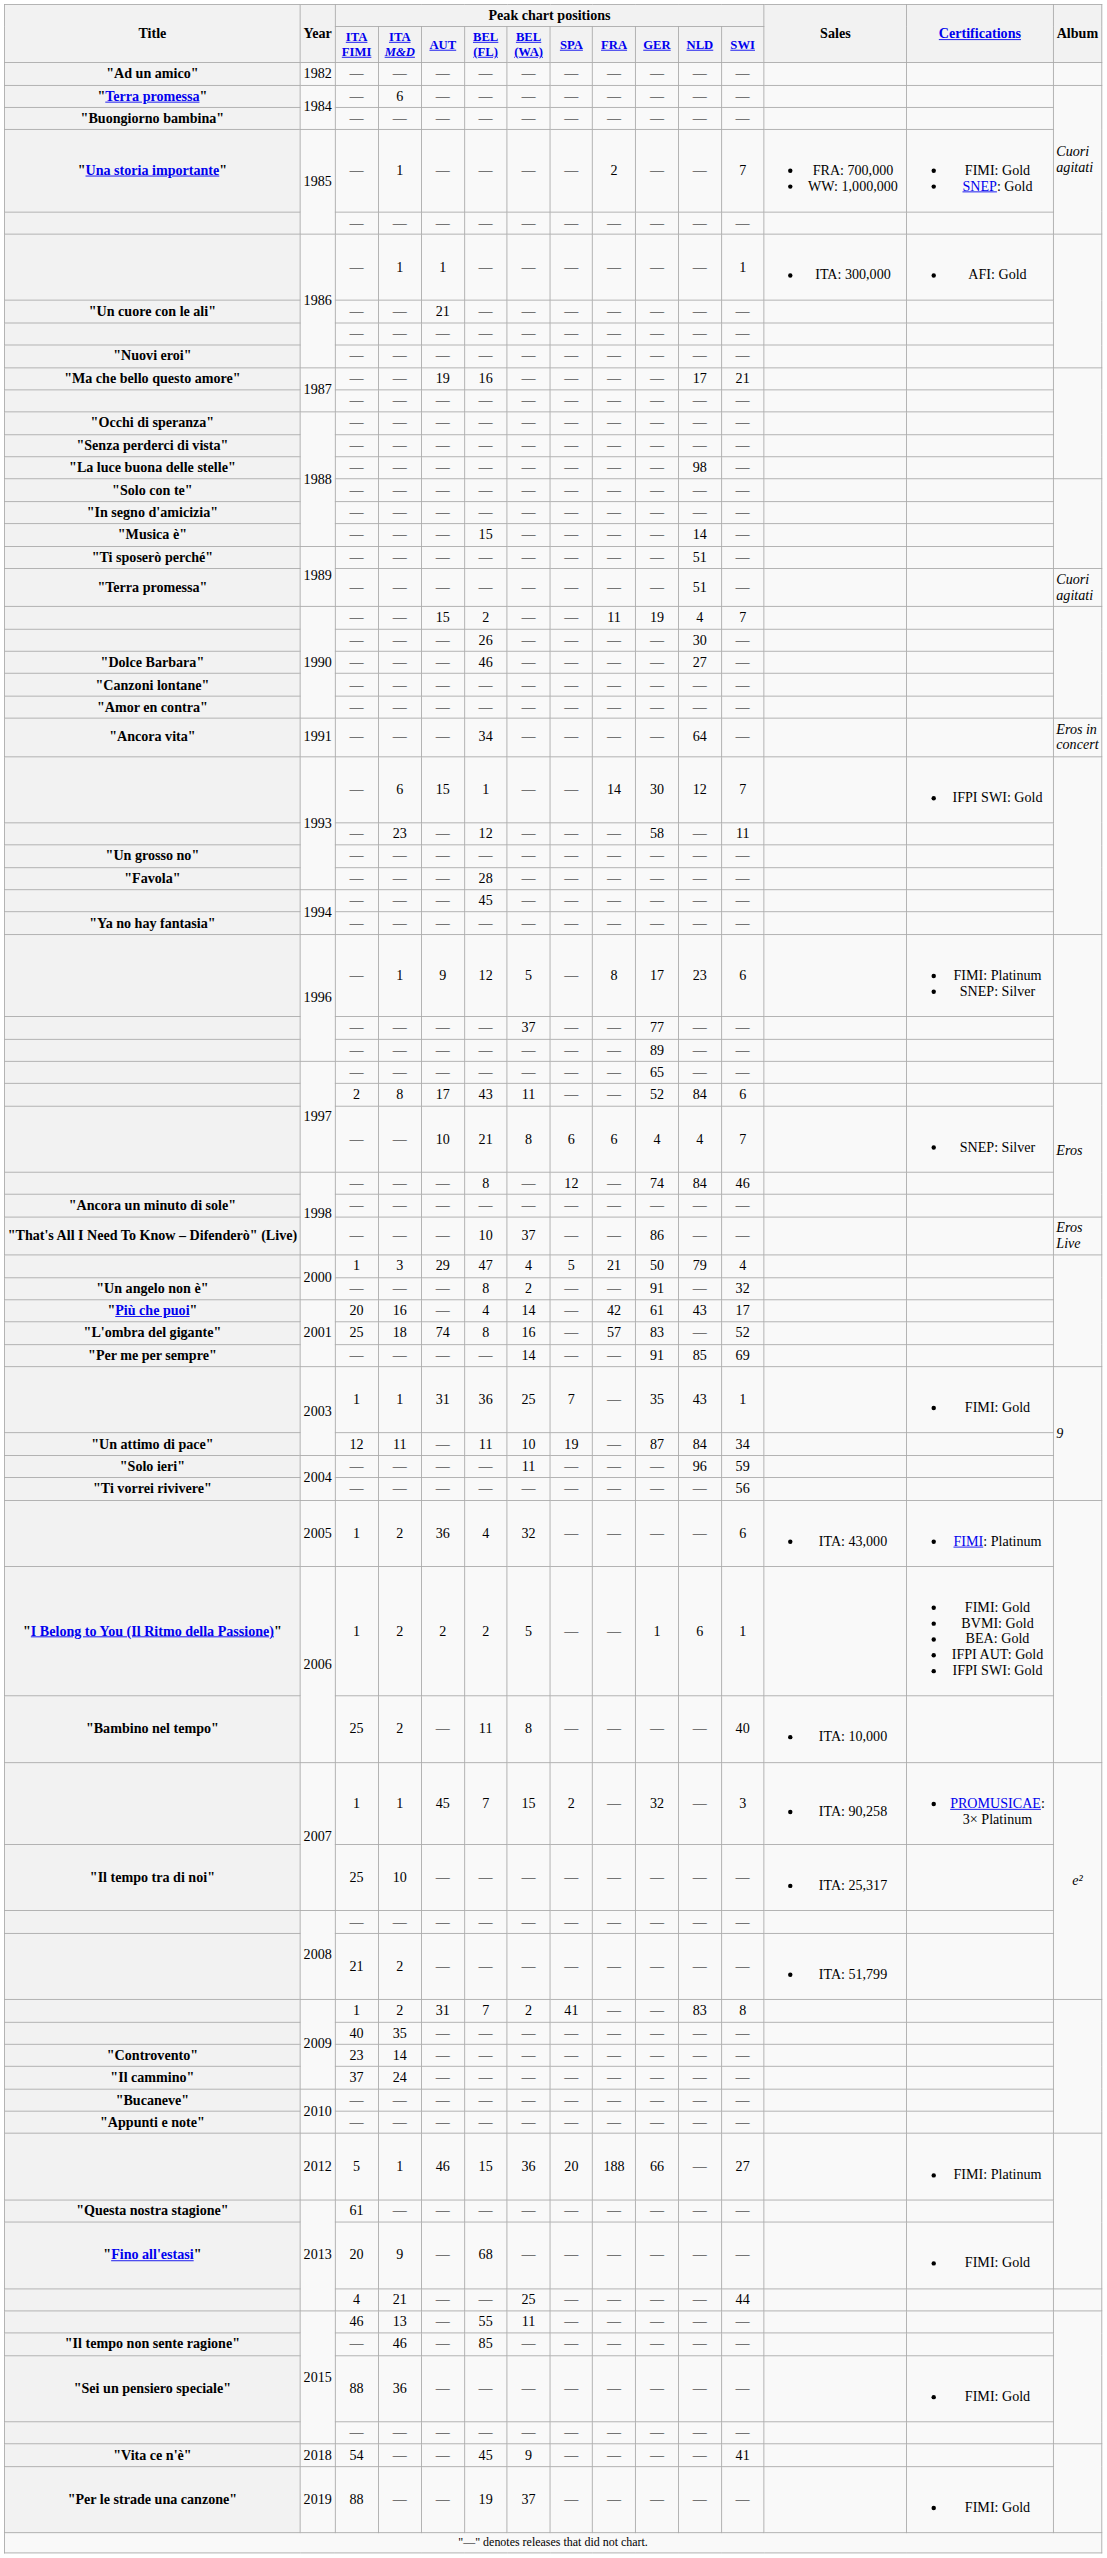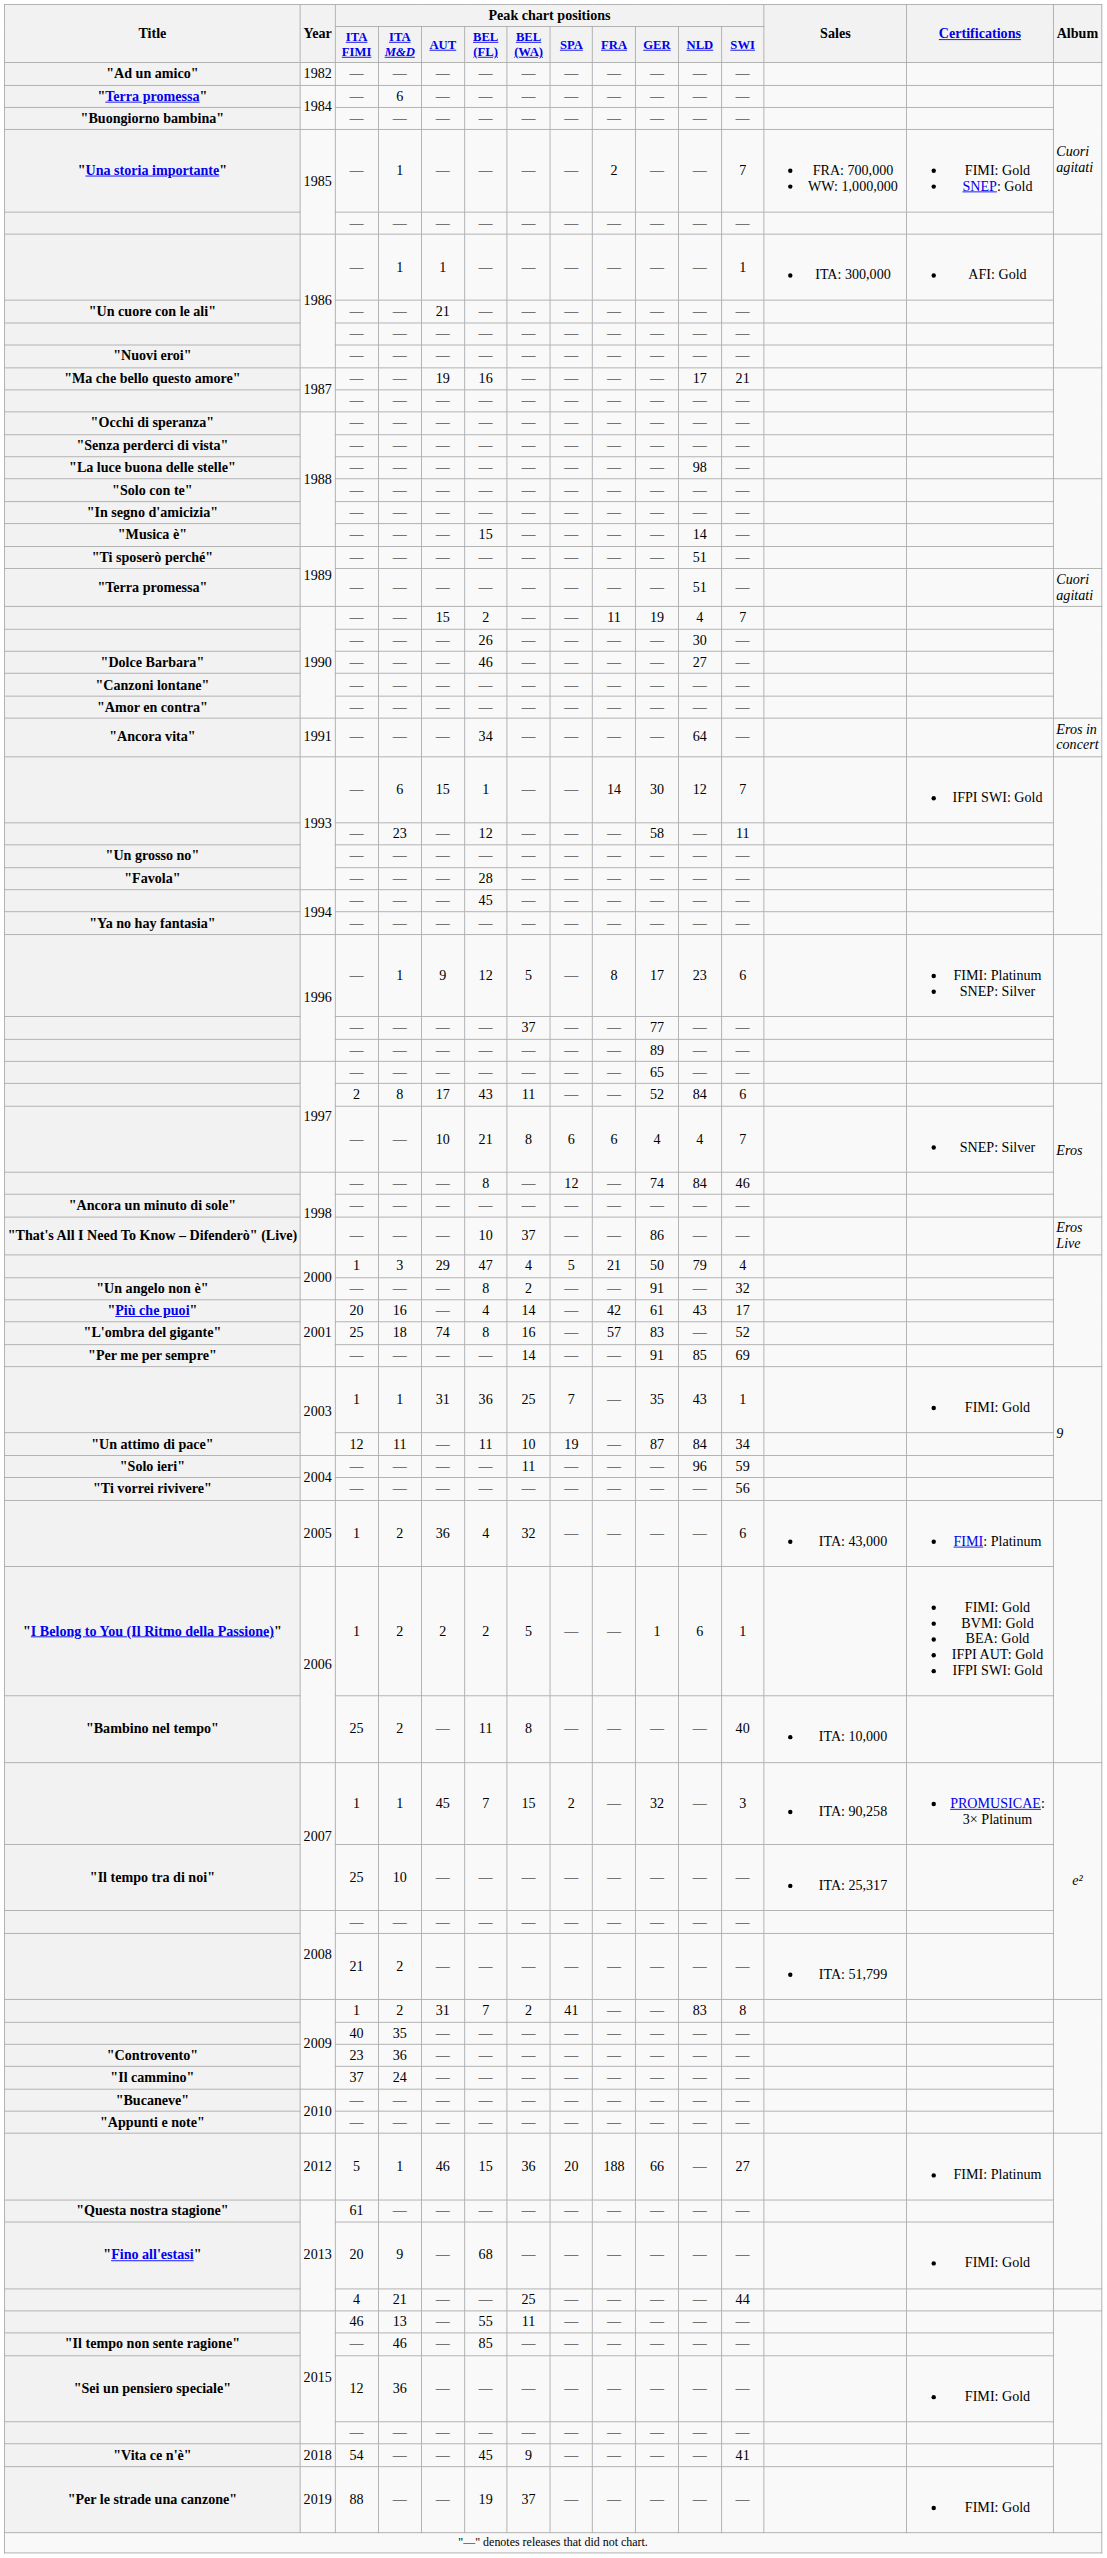"Controvento" | Peak chart positions / ITA M&D: 14 -> 36
"Sei un pensiero speciale" | Peak chart positions / ITA FIMI: 88 -> 12
